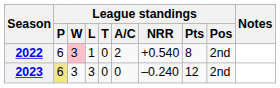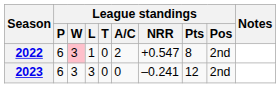2022 | League standings / NRR: +0.540 -> +0.547
2023 | League standings / P: khaki background -> no background
2023 | League standings / NRR: –0.240 -> –0.241
